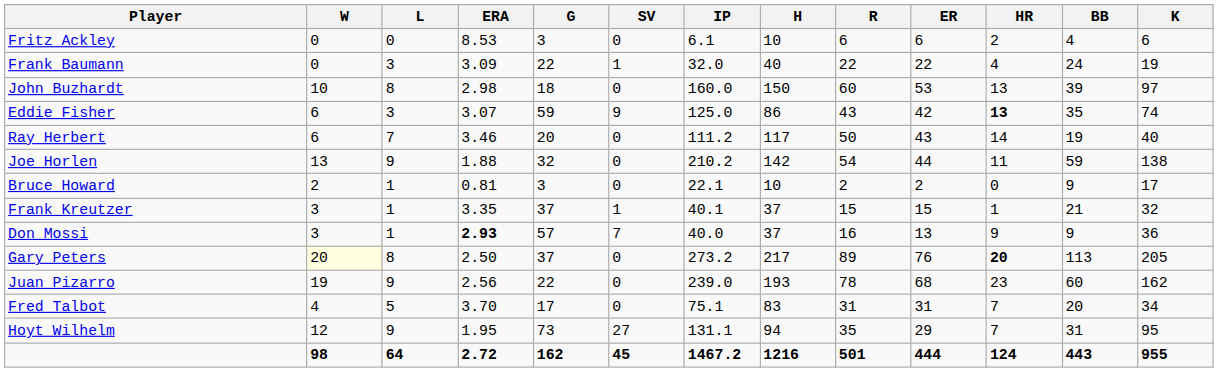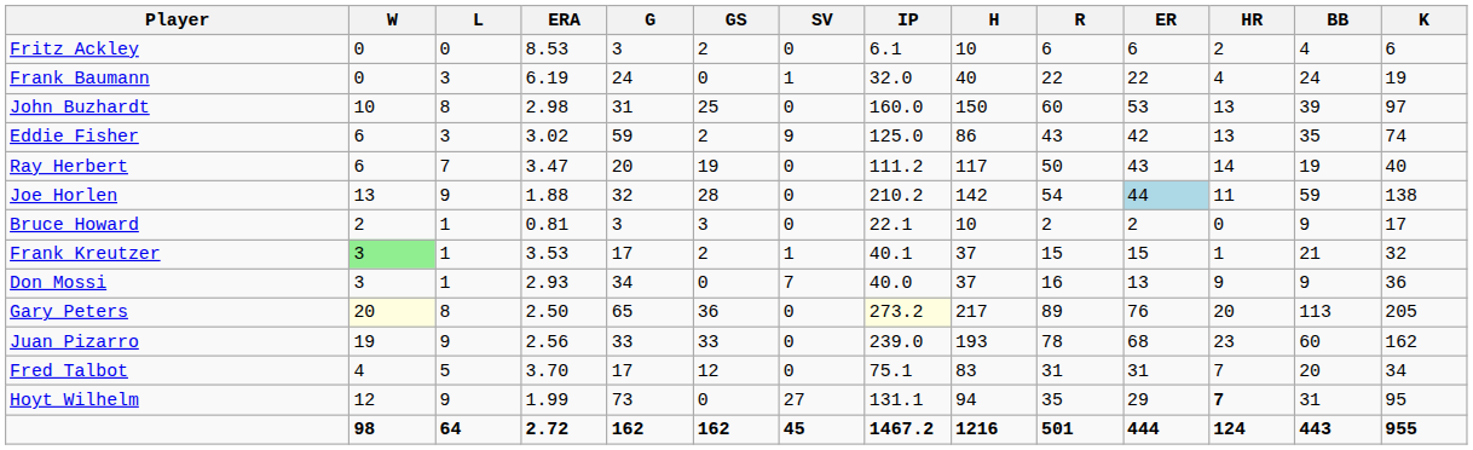+ column: GS | 2 | 0 | 25 | 2 | 19 | 28 | 3 | 2 | 0 | 36 | 33 | 12 | 0 | 162
Frank Baumann | ERA: 3.09 -> 6.19
Frank Baumann | G: 22 -> 24
John Buzhardt | G: 18 -> 31
Eddie Fisher | ERA: 3.07 -> 3.02
Eddie Fisher | HR: bold -> normal
Ray Herbert | ERA: 3.46 -> 3.47
Joe Horlen | ER: no background -> lightblue background
Frank Kreutzer | W: no background -> lightgreen background
Frank Kreutzer | ERA: 3.35 -> 3.53
Frank Kreutzer | G: 37 -> 17
Don Mossi | ERA: bold -> normal
Don Mossi | G: 57 -> 34
Gary Peters | G: 37 -> 65
Gary Peters | IP: no background -> lightyellow background
Gary Peters | HR: bold -> normal
Juan Pizarro | G: 22 -> 33
Hoyt Wilhelm | ERA: 1.95 -> 1.99
Hoyt Wilhelm | HR: normal -> bold
